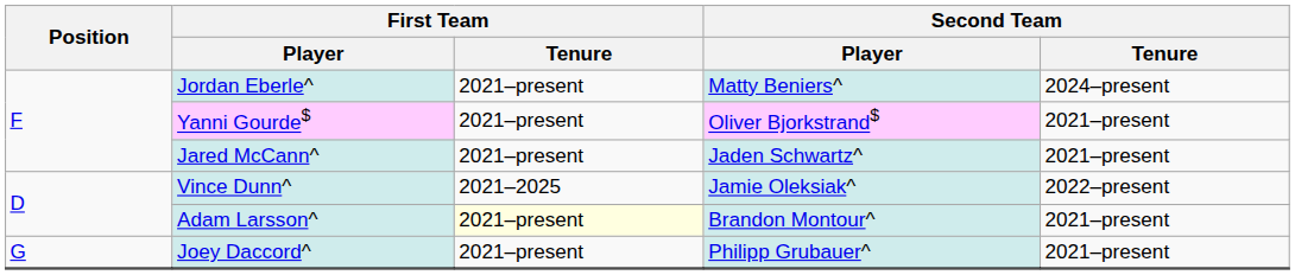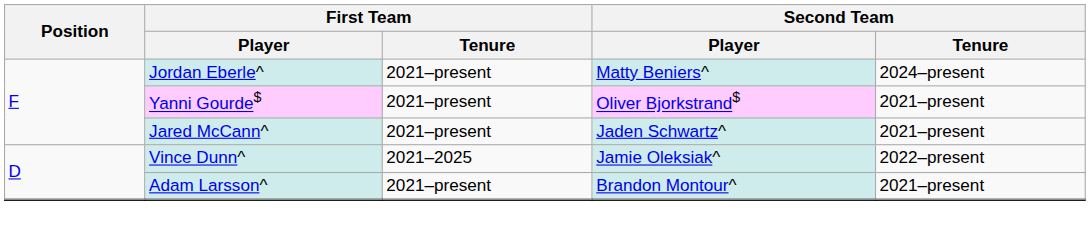Adam Larsson^ | First Team / Tenure: lightyellow background -> no background
- row: G | Joey Daccord^ | 2021–present | Philipp Grubauer^ | 2021–present
